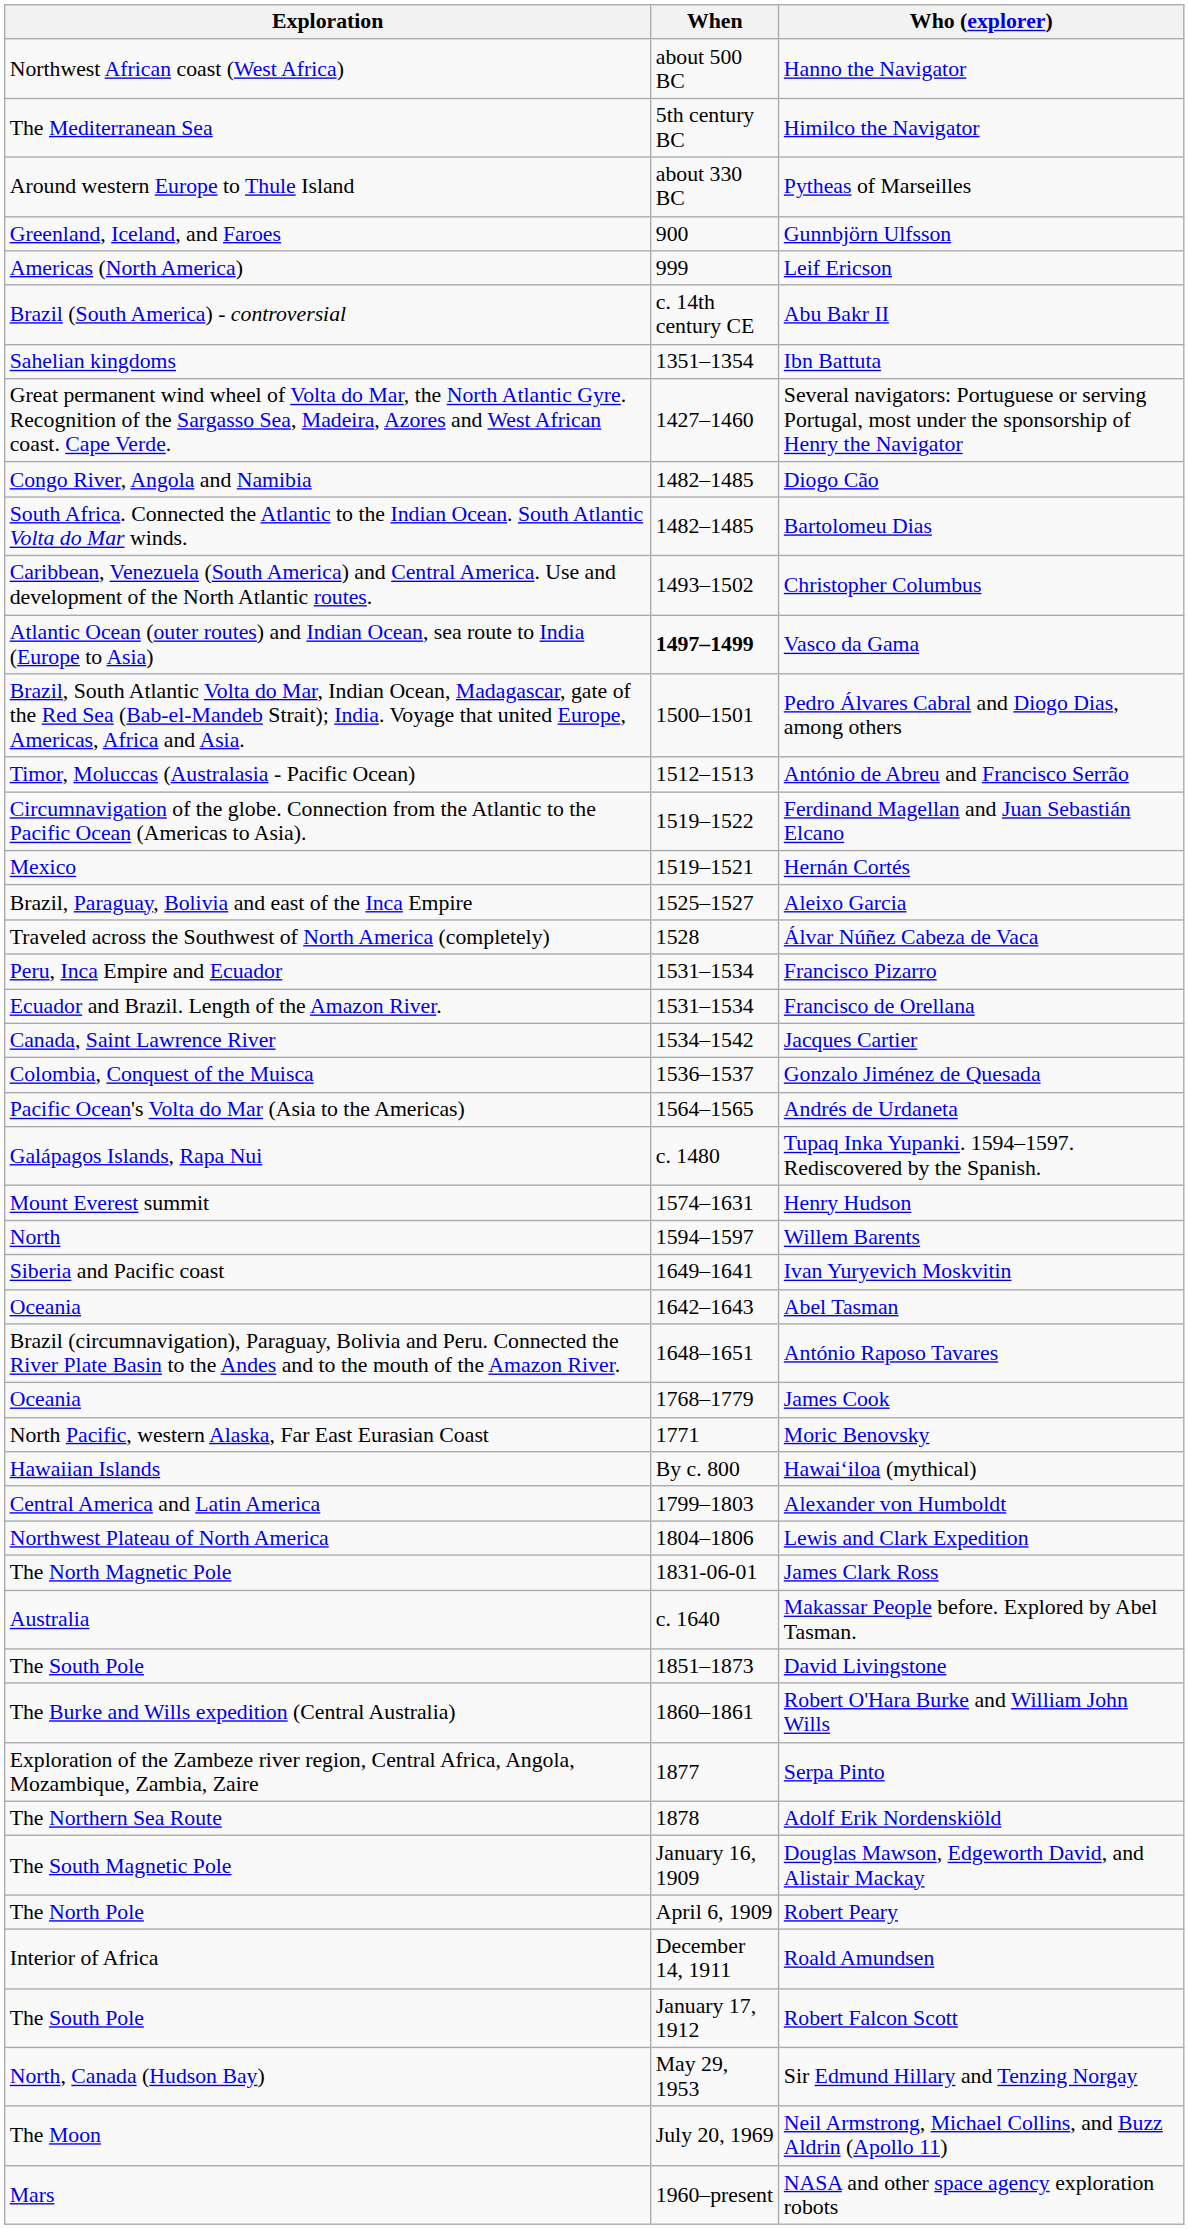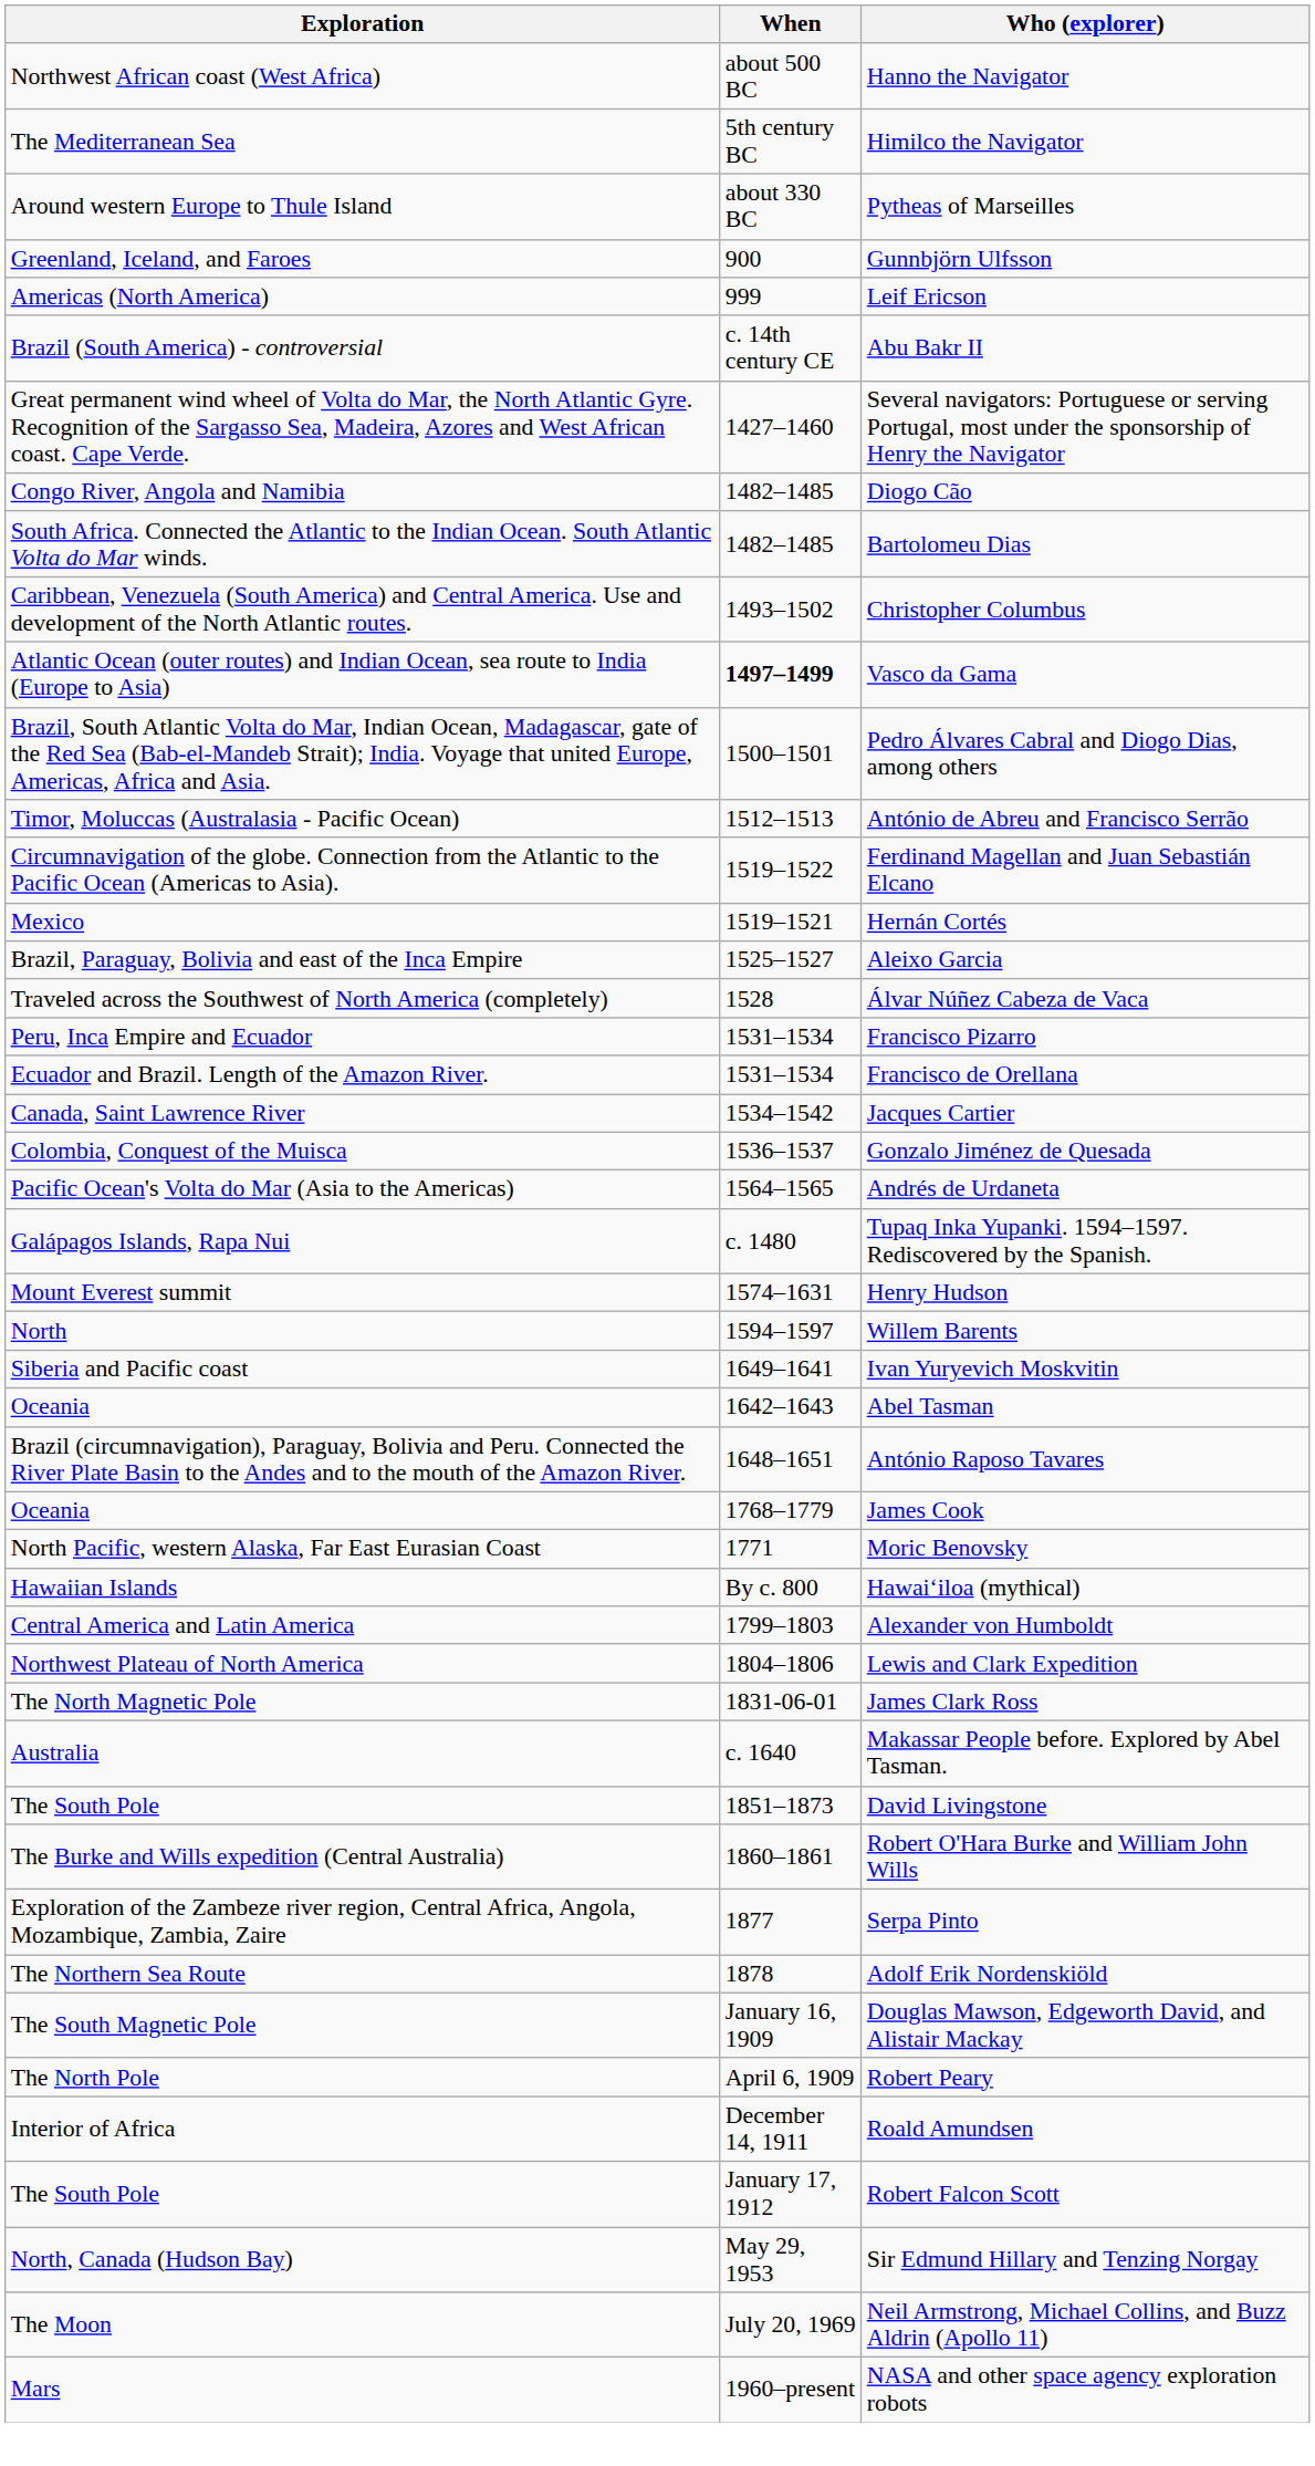- row: Sahelian kingdoms | 1351–1354 | Ibn Battuta
